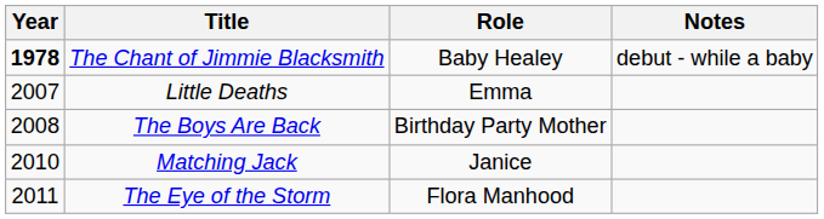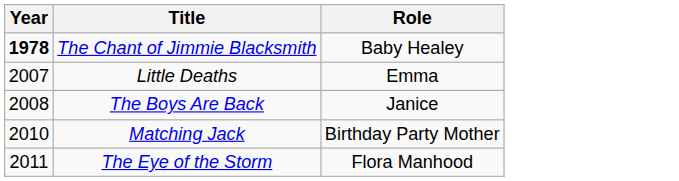- column: Notes | debut - while a baby
The Boys Are Back | Role: Birthday Party Mother -> Janice
Matching Jack | Role: Janice -> Birthday Party Mother
